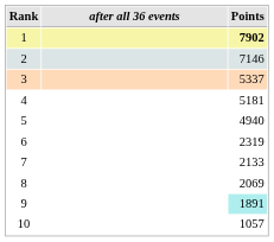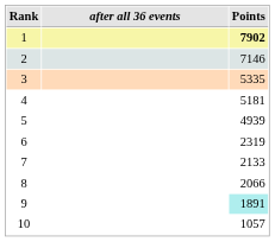3 | Points: 5337 -> 5335
5 | Points: 4940 -> 4939
8 | Points: 2069 -> 2066
